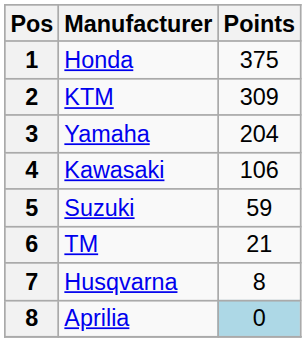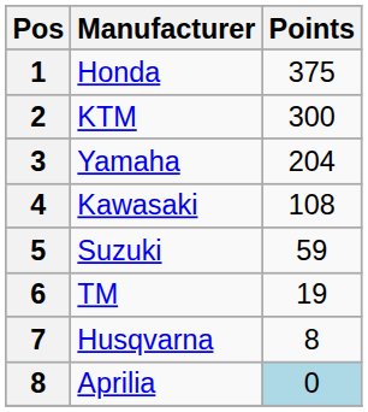KTM | Points: 309 -> 300
Kawasaki | Points: 106 -> 108
TM | Points: 21 -> 19
